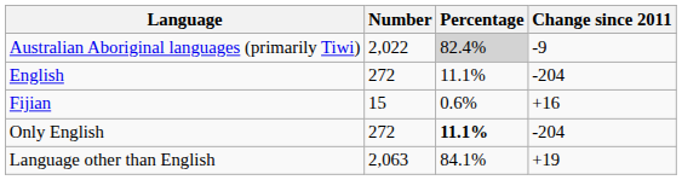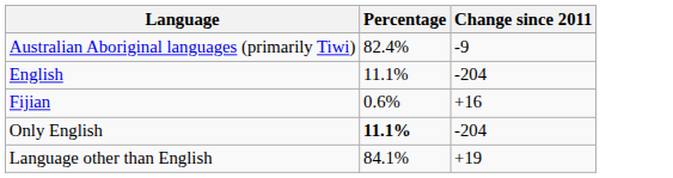- column: Number | 2,022 | 272 | 15 | 272 | 2,063
Australian Aboriginal languages (primarily Tiwi) | Percentage: lightgrey background -> no background
